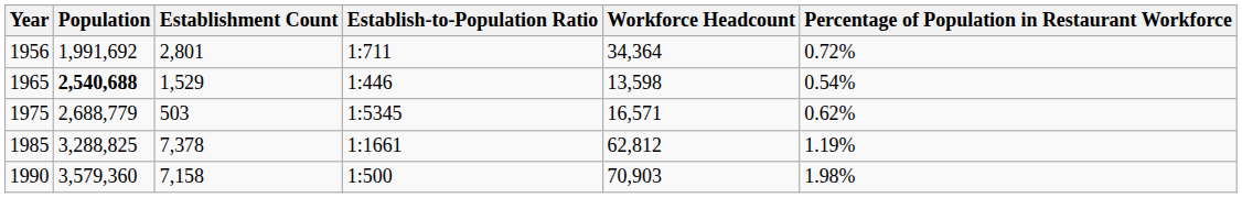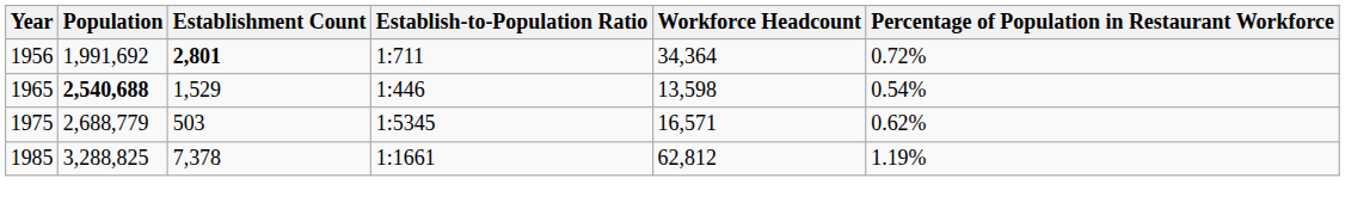1956 | Establishment Count: normal -> bold
- row: 1990 | 3,579,360 | 7,158 | 1:500 | 70,903 | 1.98%
